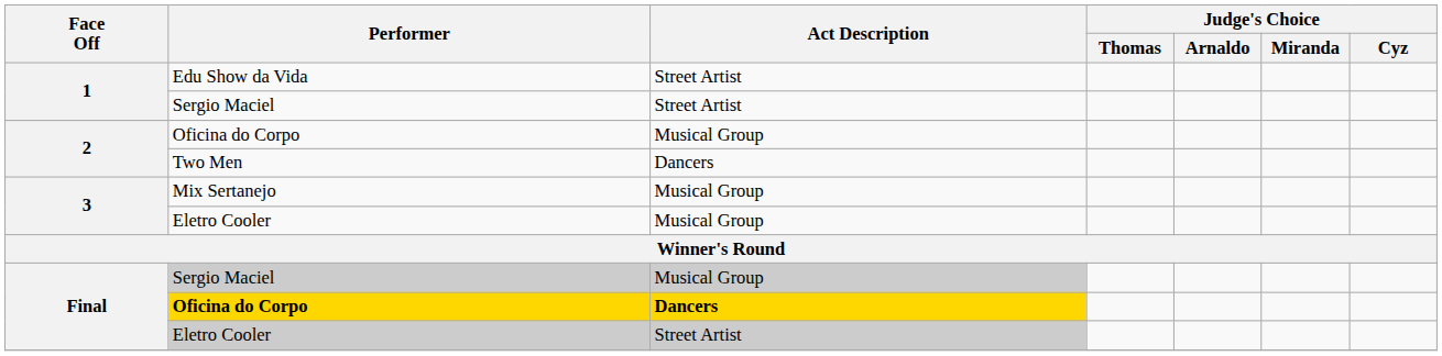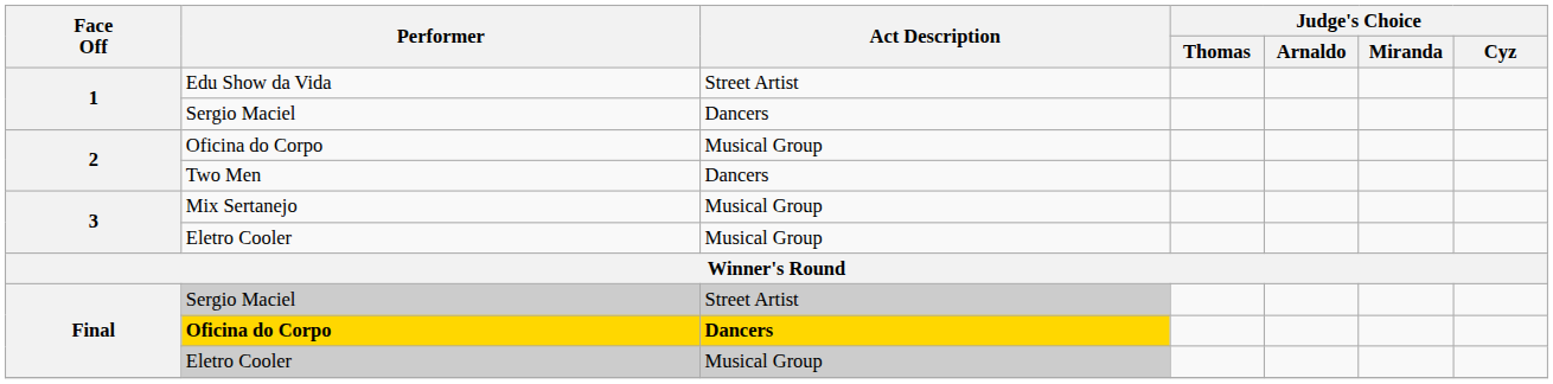1 / Sergio Maciel | Act Description: Street Artist -> Dancers
Final / Sergio Maciel | Act Description: Musical Group -> Street Artist
Final / Eletro Cooler | Act Description: Street Artist -> Musical Group
